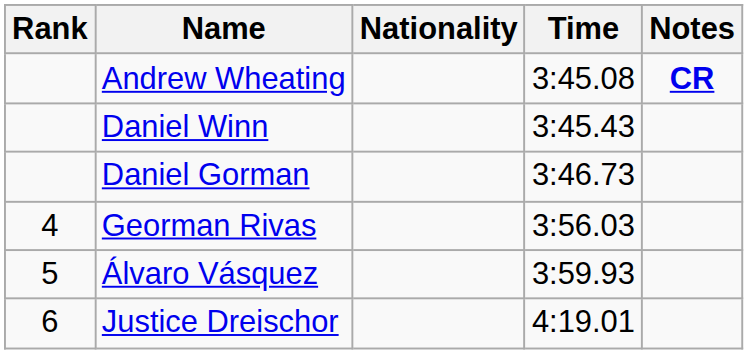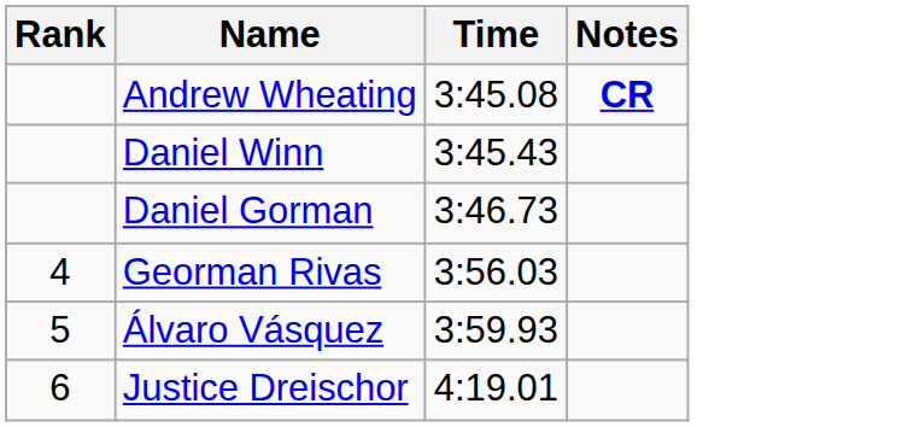- column: Nationality
